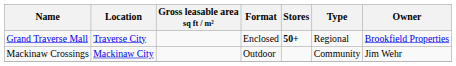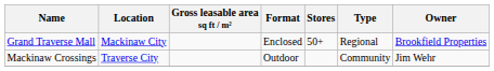Grand Traverse Mall | Location: Traverse City -> Mackinaw City
Grand Traverse Mall | Stores: bold -> normal
Mackinaw Crossings | Location: Mackinaw City -> Traverse City
